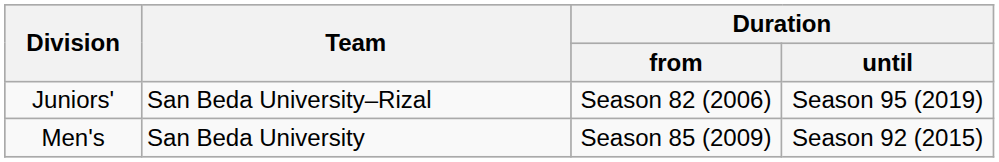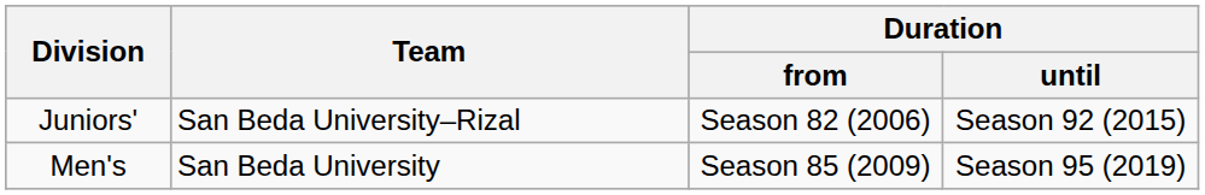Juniors' | Duration / until: Season 95 (2019) -> Season 92 (2015)
Men's | Duration / until: Season 92 (2015) -> Season 95 (2019)
